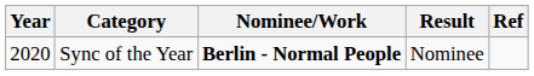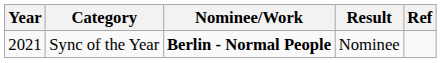Sync of the Year | Year: 2020 -> 2021
